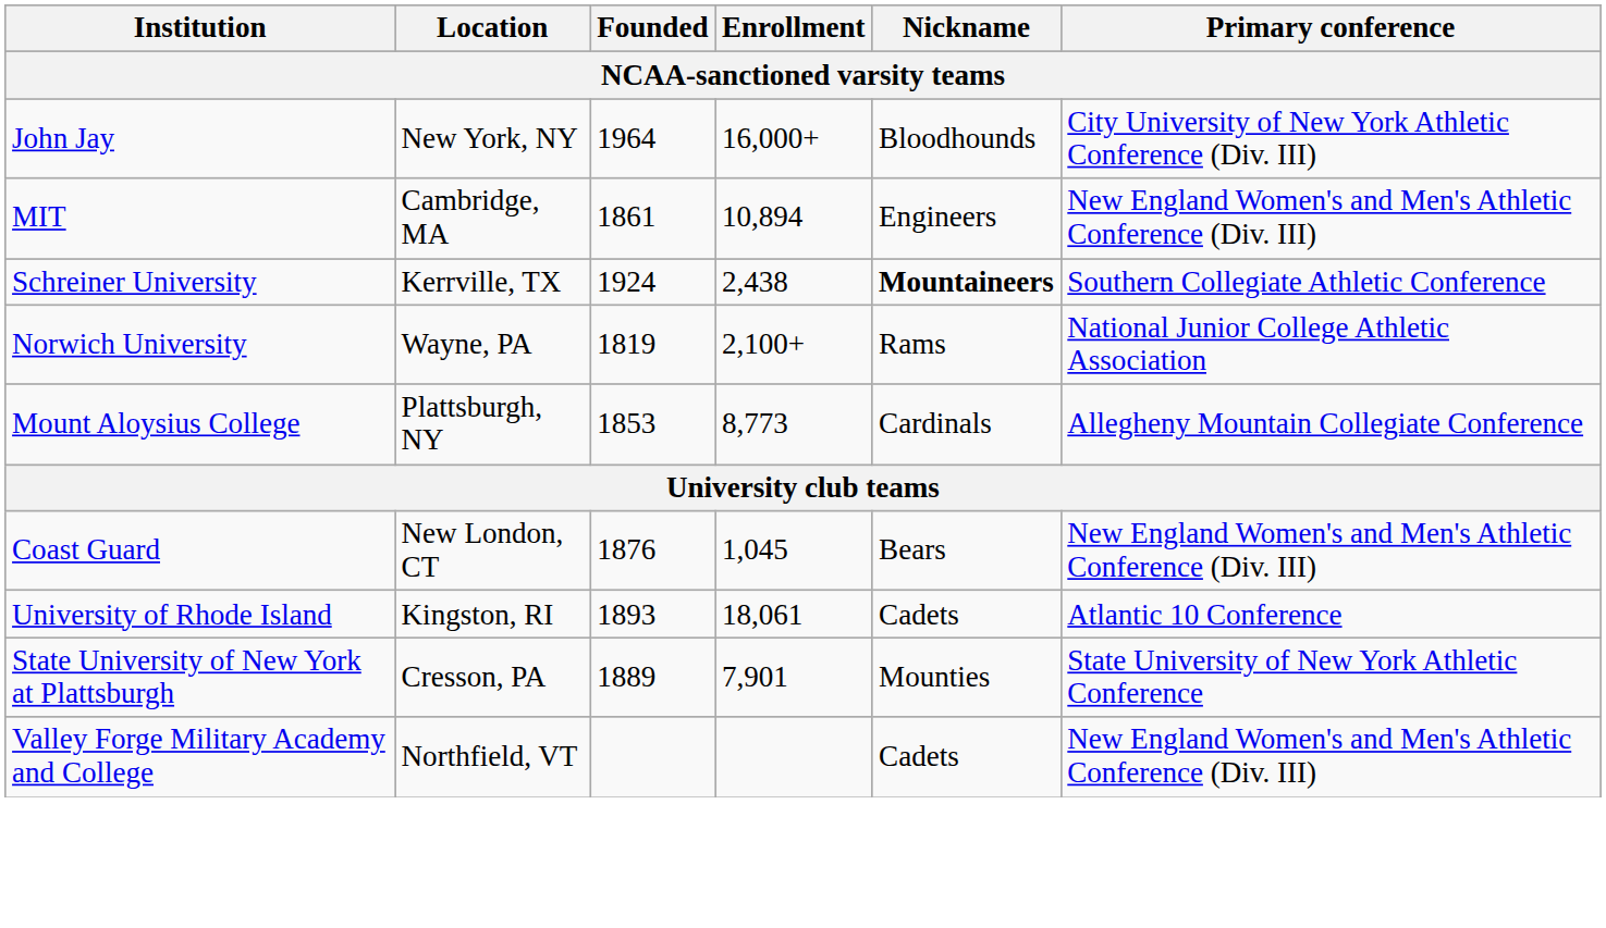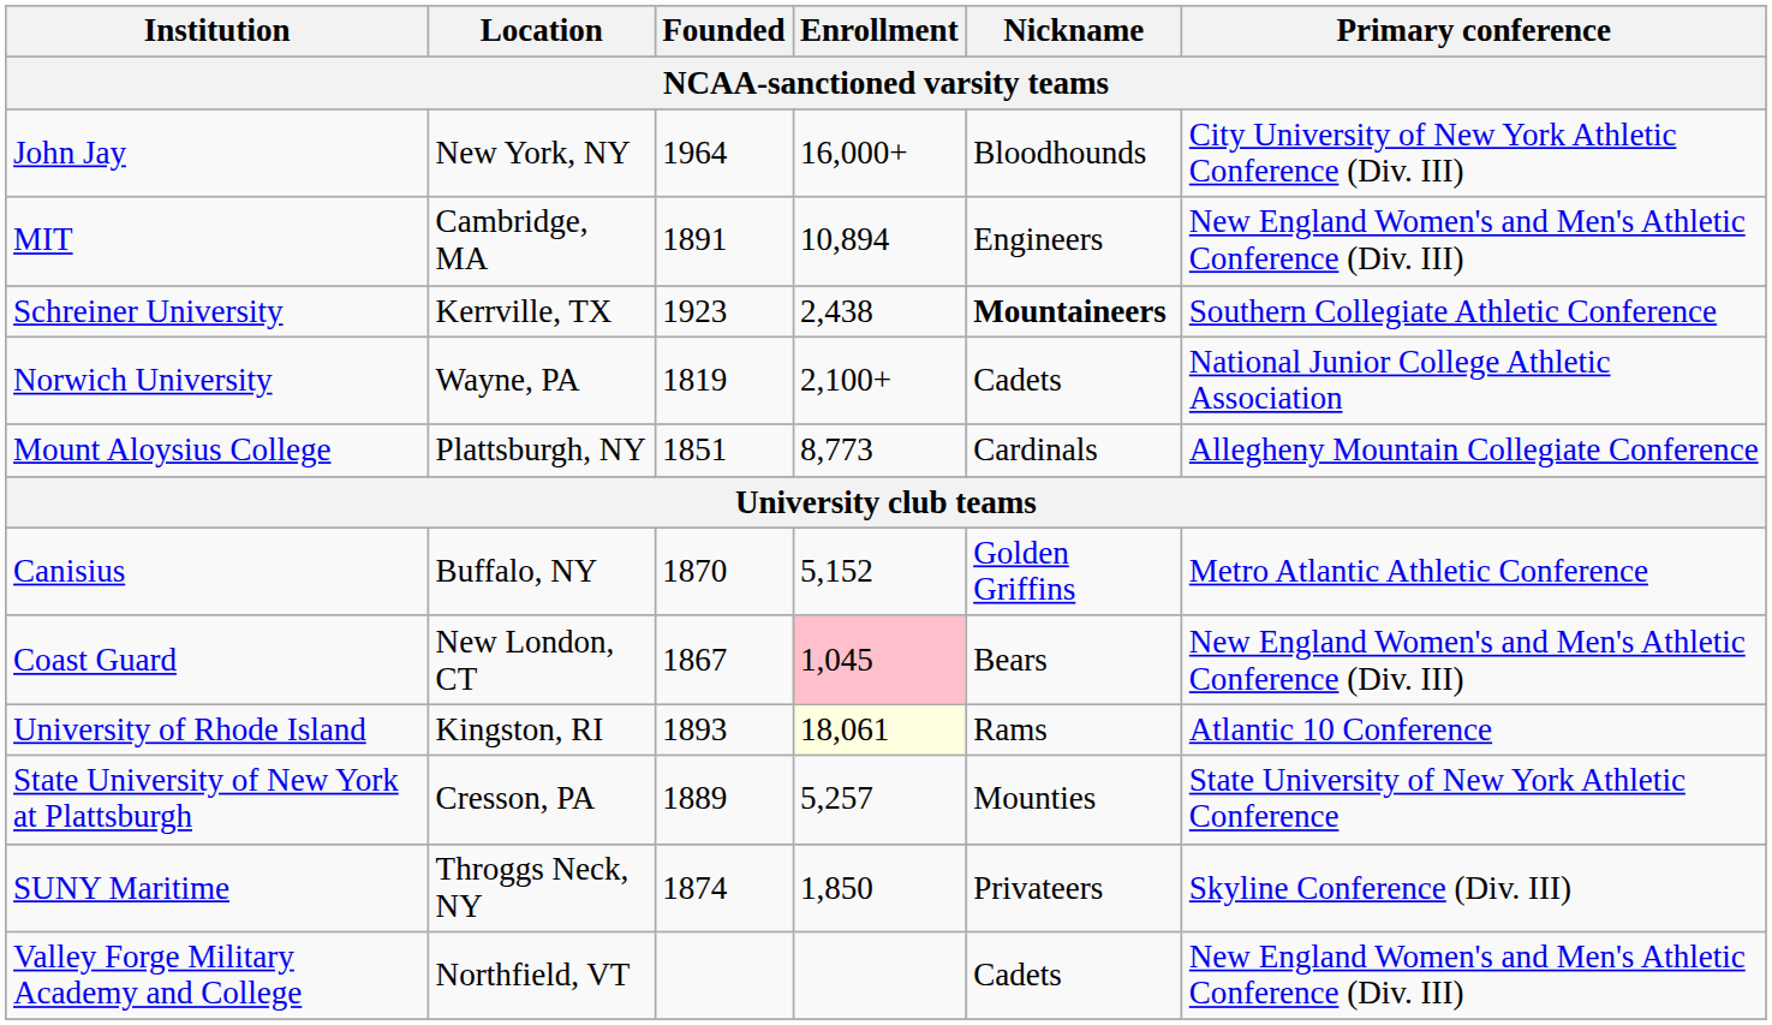MIT | Founded: 1861 -> 1891
Schreiner University | Founded: 1924 -> 1923
Norwich University | Nickname: Rams -> Cadets
Mount Aloysius College | Founded: 1853 -> 1851
+ row: Canisius | Buffalo, NY | 1870 | 5,152 | Golden Griffins | Metro Atlantic Athletic Conference
Coast Guard | Founded: 1876 -> 1867
Coast Guard | Enrollment: no background -> pink background
University of Rhode Island | Enrollment: no background -> lightyellow background
University of Rhode Island | Nickname: Cadets -> Rams
State University of New York at Plattsburgh | Enrollment: 7,901 -> 5,257
+ row: SUNY Maritime | Throggs Neck, NY | 1874 | 1,850 | Privateers | Skyline Conference (Div. III)
